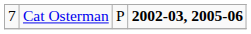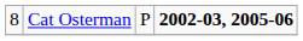Cat Osterman | column 1: 7 -> 8
